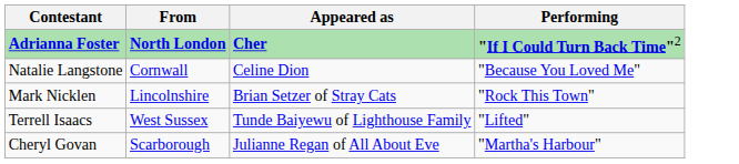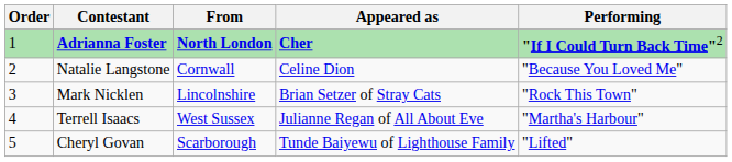+ column: Order | 1 | 2 | 3 | 4 | 5
Terrell Isaacs | Appeared as: Tunde Baiyewu of Lighthouse Family -> Julianne Regan of All About Eve
Terrell Isaacs | Performing: "Lifted" -> "Martha's Harbour"
Cheryl Govan | Appeared as: Julianne Regan of All About Eve -> Tunde Baiyewu of Lighthouse Family
Cheryl Govan | Performing: "Martha's Harbour" -> "Lifted"
